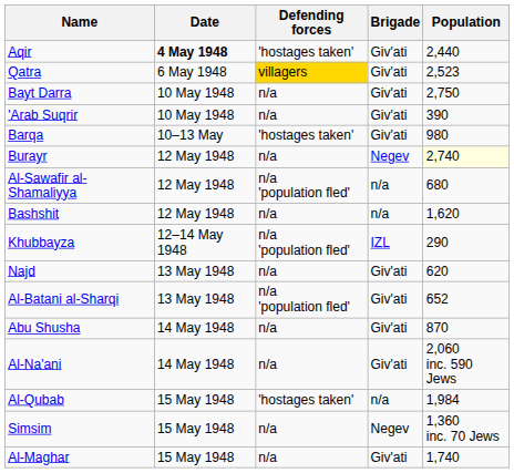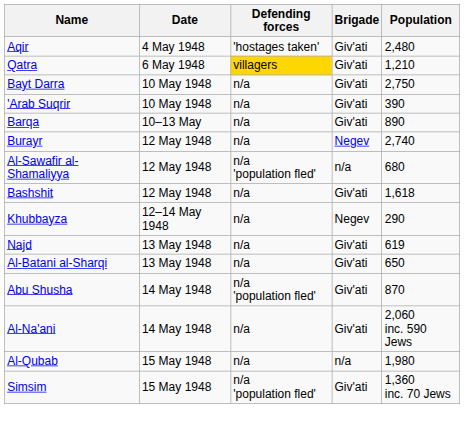Aqir | Date: bold -> normal
Aqir | Population: 2,440 -> 2,480
Qatra | Population: 2,523 -> 1,210
Barqa | Defending forces: 'hostages taken' -> n/a
Barqa | Population: 980 -> 890
Burayr | Population: lightyellow background -> no background
Bashshit | Brigade: n/a -> Giv'ati
Bashshit | Population: 1,620 -> 1,618
Khubbayza | Defending forces: n/a 'population fled' -> n/a
Khubbayza | Brigade: IZL -> Negev
Najd | Population: 620 -> 619
Al-Batani al-Sharqi | Defending forces: n/a 'population fled' -> n/a
Al-Batani al-Sharqi | Population: 652 -> 650
Abu Shusha | Defending forces: n/a -> n/a 'population fled'
Al-Qubab | Defending forces: 'hostages taken' -> n/a
Al-Qubab | Population: 1,984 -> 1,980
Simsim | Defending forces: n/a -> n/a 'population fled'
Simsim | Brigade: Negev -> Giv'ati
- row: Al-Maghar | 15 May 1948 | n/a | Giv'ati | 1,740
